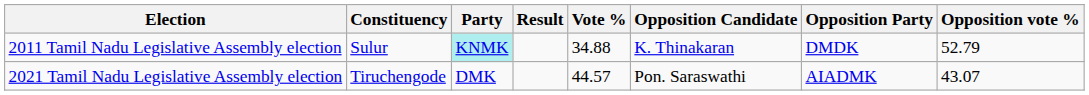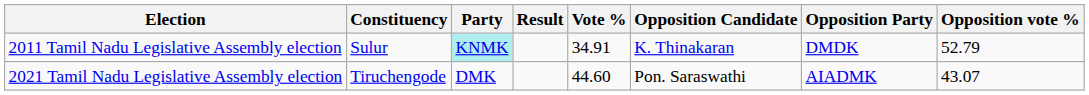2011 Tamil Nadu Legislative Assembly election | Vote %: 34.88 -> 34.91
2021 Tamil Nadu Legislative Assembly election | Vote %: 44.57 -> 44.60
